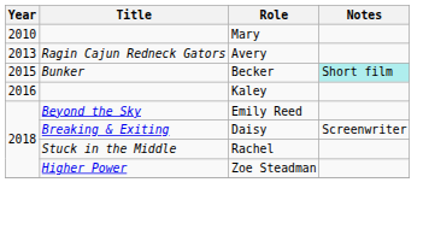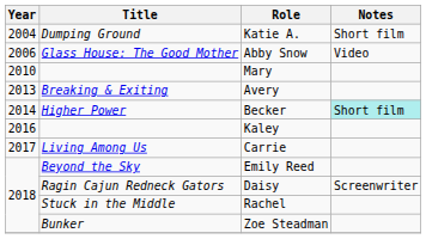+ row: 2004 | Dumping Ground | Katie A. | Short film
+ row: 2006 | Glass House: The Good Mother | Abby Snow | Video
Avery | Title: Ragin Cajun Redneck Gators -> Breaking & Exiting
Becker | Year: 2015 -> 2014
Becker | Title: Bunker -> Higher Power
+ row: 2017 | Living Among Us | Carrie
Daisy | Title: Breaking & Exiting -> Ragin Cajun Redneck Gators
Zoe Steadman | Title: Higher Power -> Bunker
